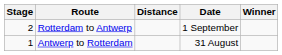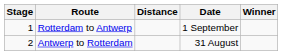Rotterdam to Antwerp | Stage: 2 -> 1
Antwerp to Rotterdam | Stage: 1 -> 2
